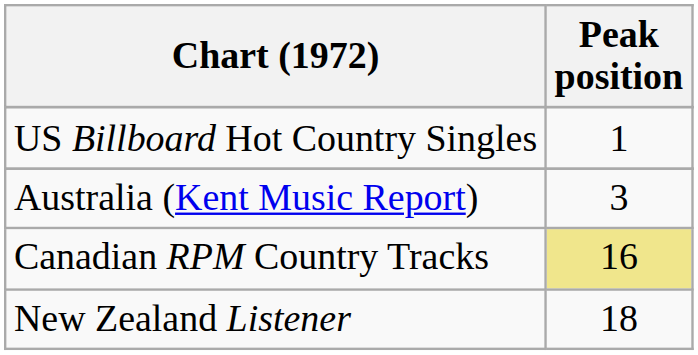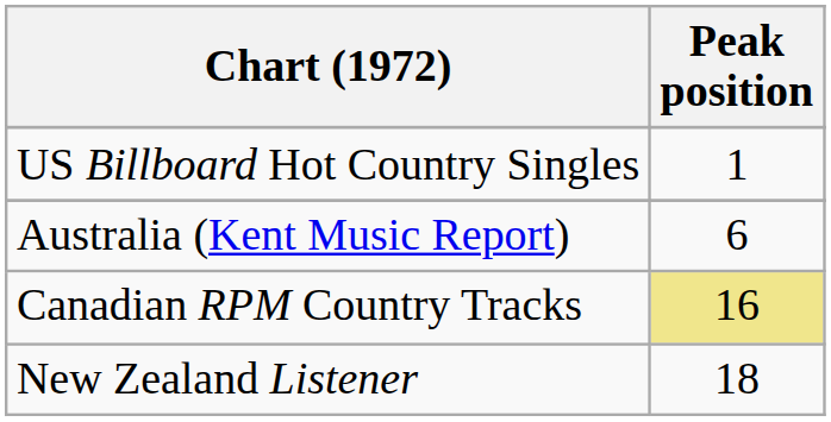Australia (Kent Music Report) | Peak position: 3 -> 6
